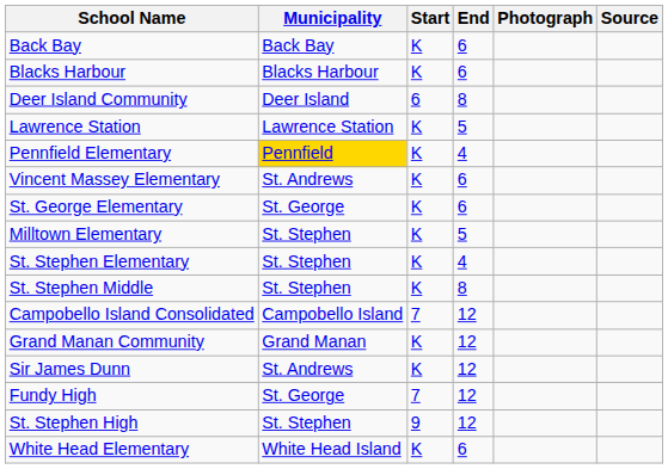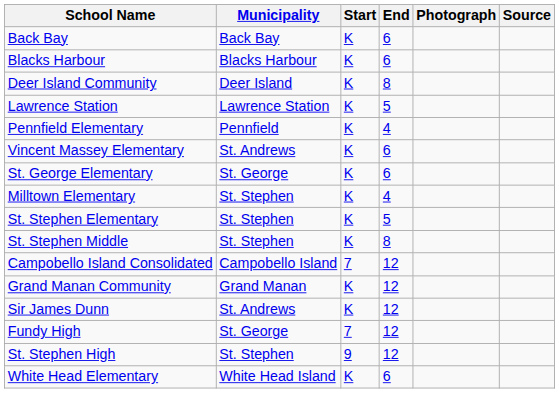Deer Island Community | Start: 6 -> K
Pennfield Elementary | Municipality: gold background -> no background
Milltown Elementary | End: 5 -> 4
St. Stephen Elementary | End: 4 -> 5
